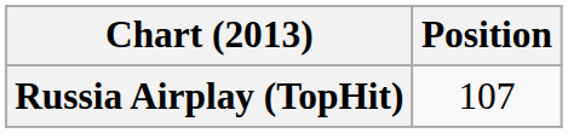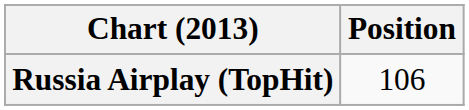Russia Airplay (TopHit) | Position: 107 -> 106
